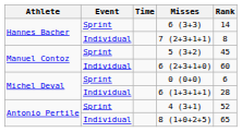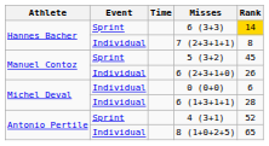6 (3+3) | Rank: no background -> gold background
6 (2+3+1+0) | Rank: 60 -> 26
0 (0+0) | Event: Sprint -> Individual
